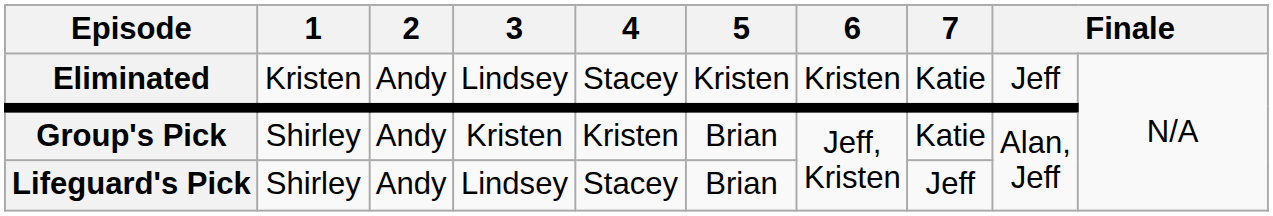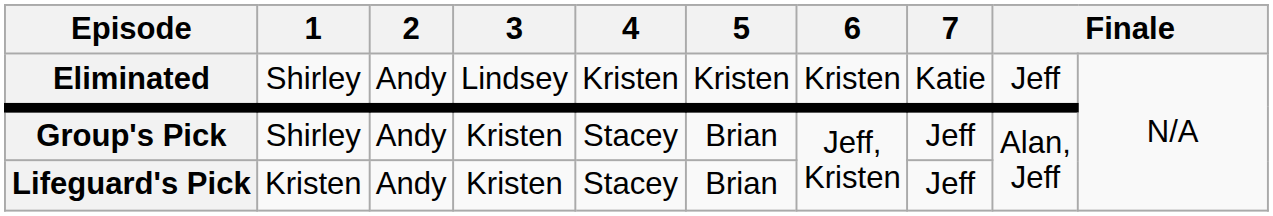Eliminated | 1: Kristen -> Shirley
Eliminated | 4: Stacey -> Kristen
Group's Pick | 4: Kristen -> Stacey
Group's Pick | 7: Katie -> Jeff
Lifeguard's Pick | 1: Shirley -> Kristen
Lifeguard's Pick | 3: Lindsey -> Kristen
